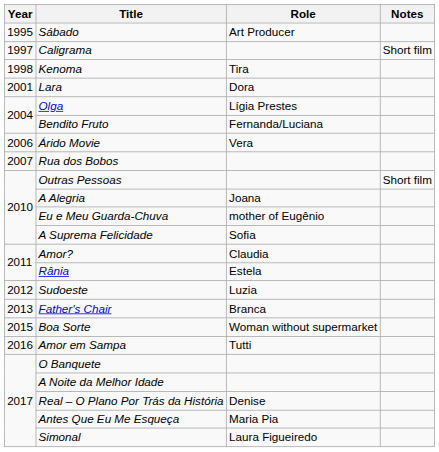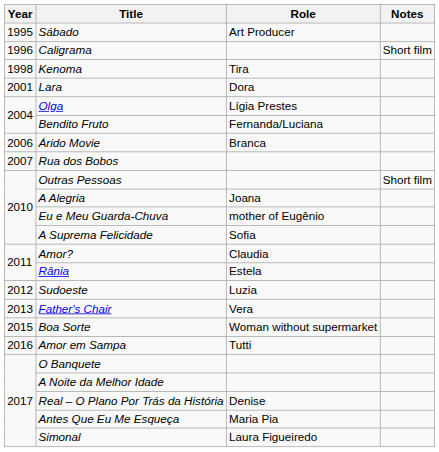Caligrama | Year: 1997 -> 1996
Árido Movie | Role: Vera -> Branca
Father's Chair | Role: Branca -> Vera
